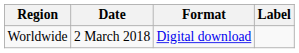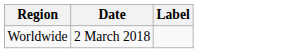- column: Format | Digital download
